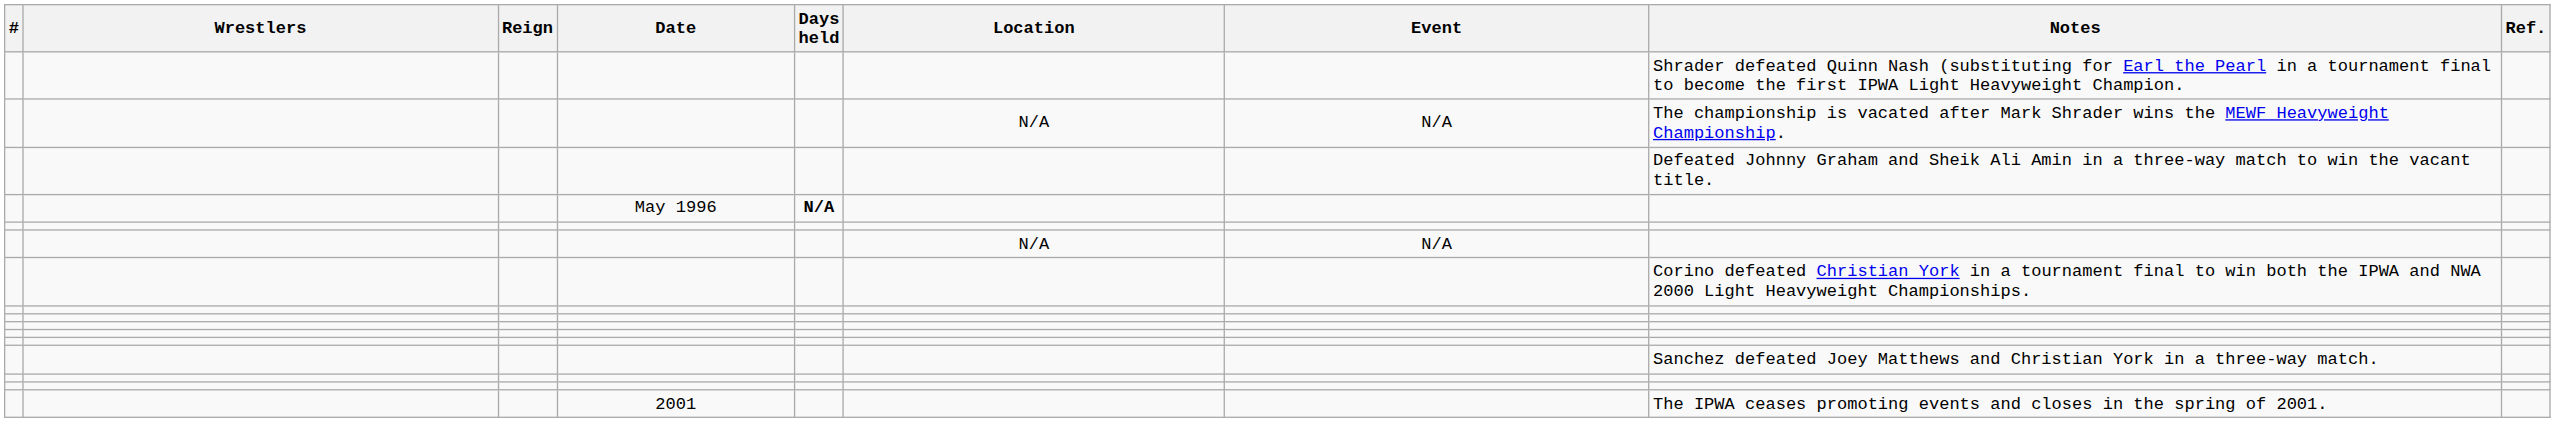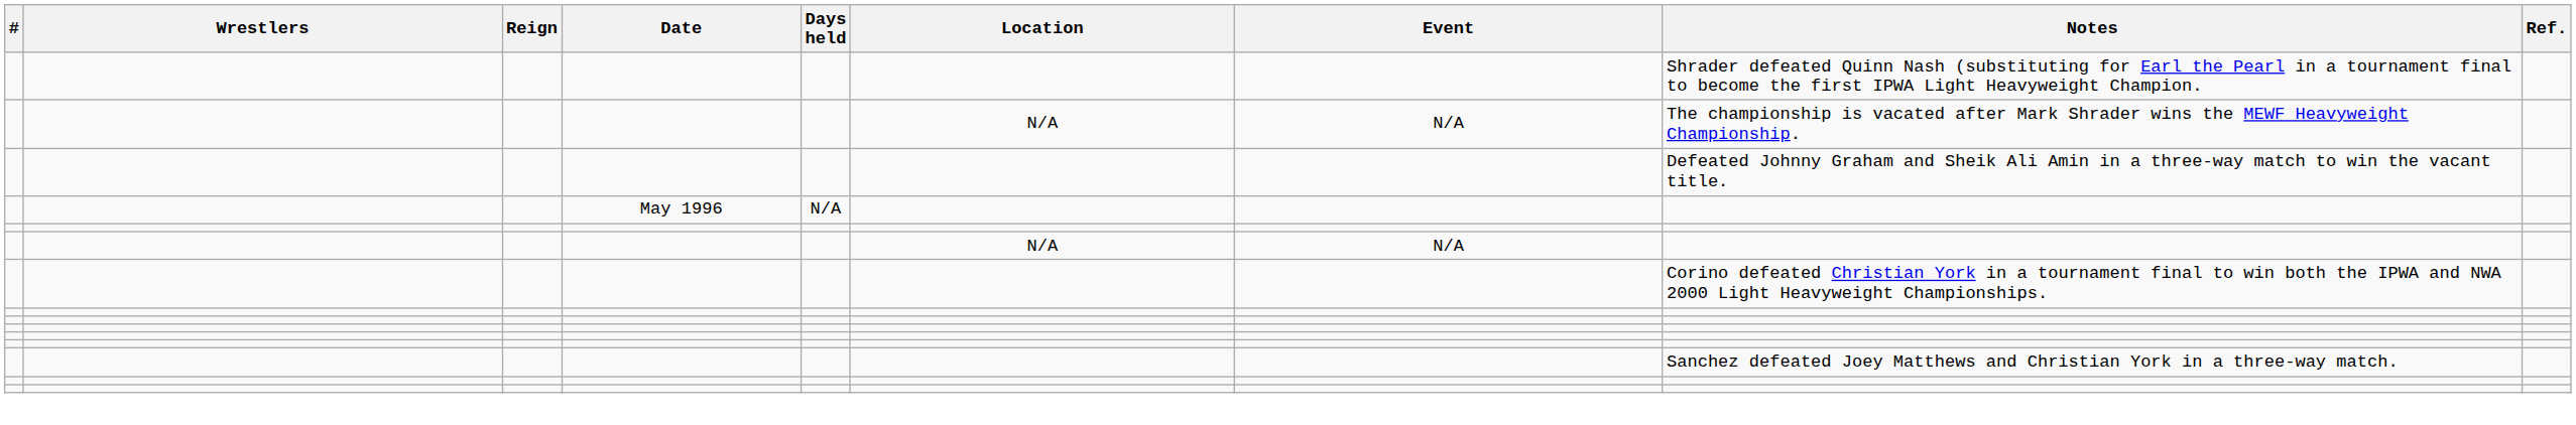May 1996 | Days held: bold -> normal
- row: 2001 | The IPWA ceases promoting events and closes in the spring of 2001.
